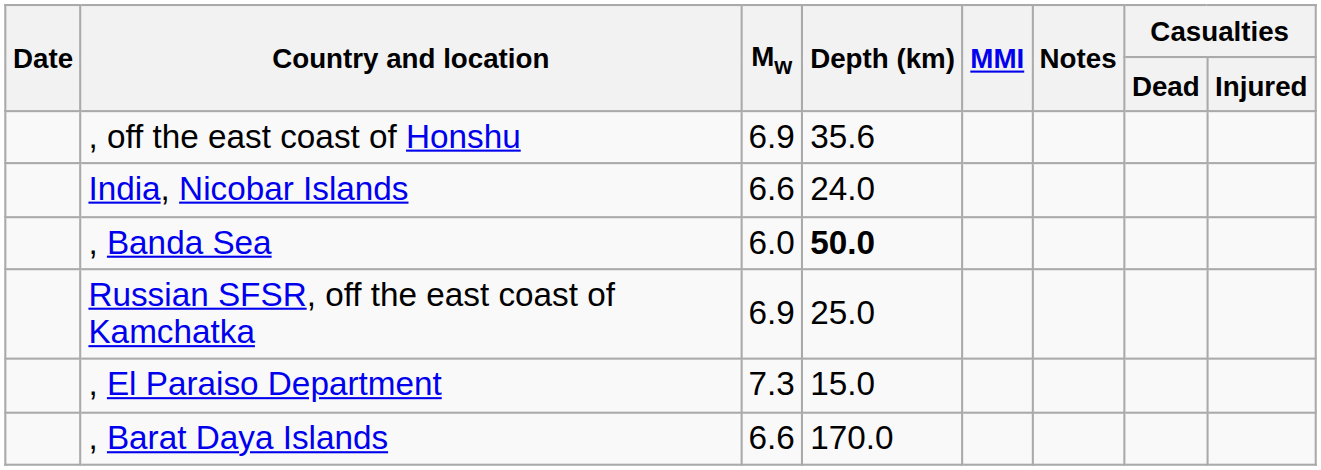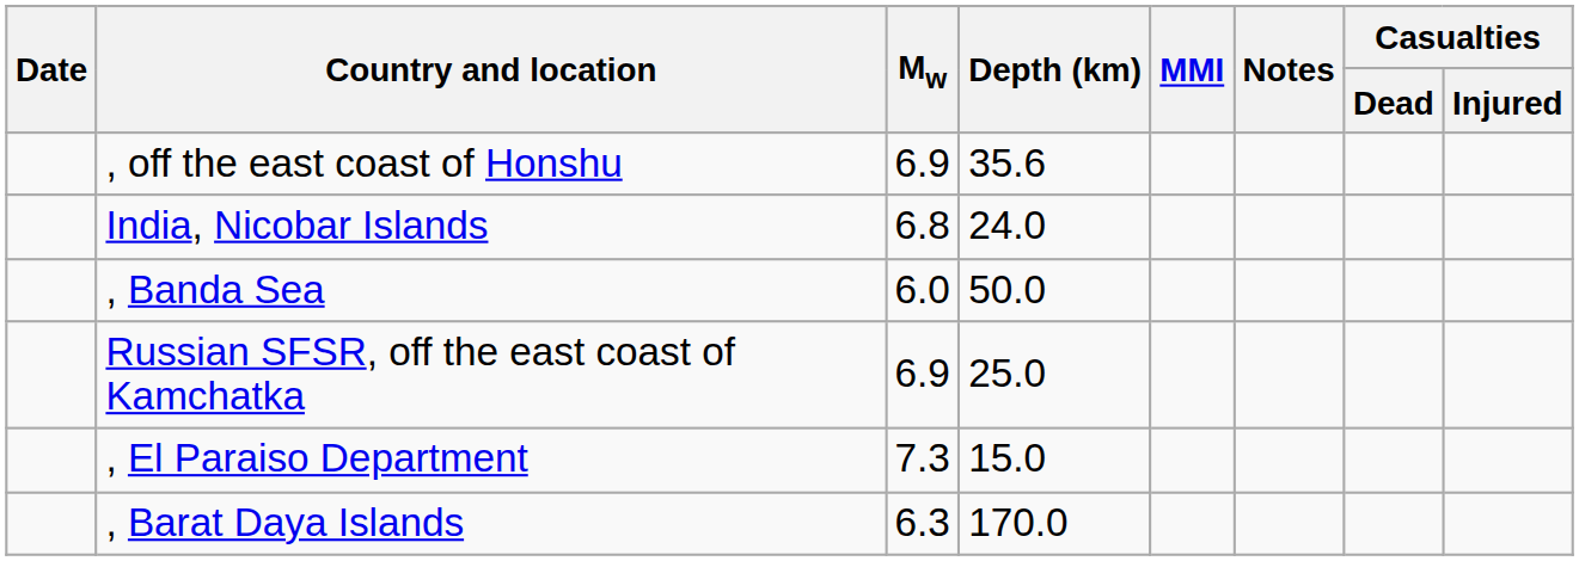India, Nicobar Islands | Mw: 6.6 -> 6.8
, Banda Sea | Depth (km): bold -> normal
, Barat Daya Islands | Mw: 6.6 -> 6.3
